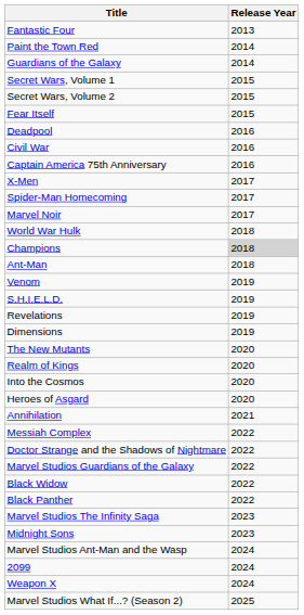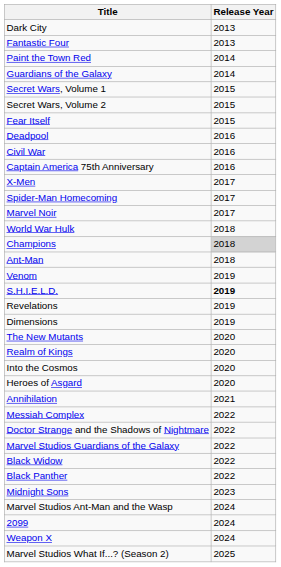+ row: Dark City | 2013
S.H.I.E.L.D. | Release Year: normal -> bold
- row: Marvel Studios The Infinity Saga | 2023
